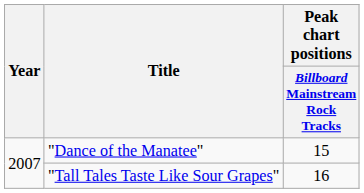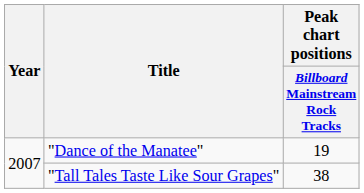"Dance of the Manatee" | Peak chart positions / Billboard Mainstream Rock Tracks: 15 -> 19
"Tall Tales Taste Like Sour Grapes" | Peak chart positions / Billboard Mainstream Rock Tracks: 16 -> 38
